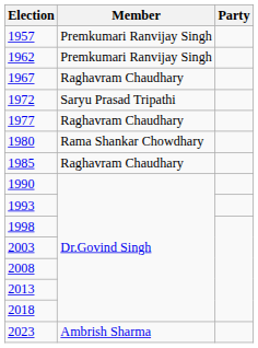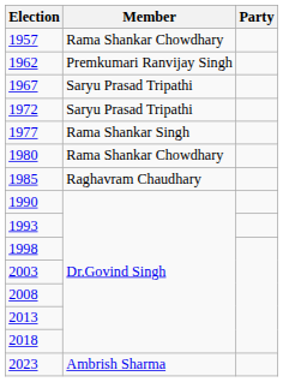1957 | Member: Premkumari Ranvijay Singh -> Rama Shankar Chowdhary
1967 | Member: Raghavram Chaudhary -> Saryu Prasad Tripathi
1977 | Member: Raghavram Chaudhary -> Rama Shankar Singh
